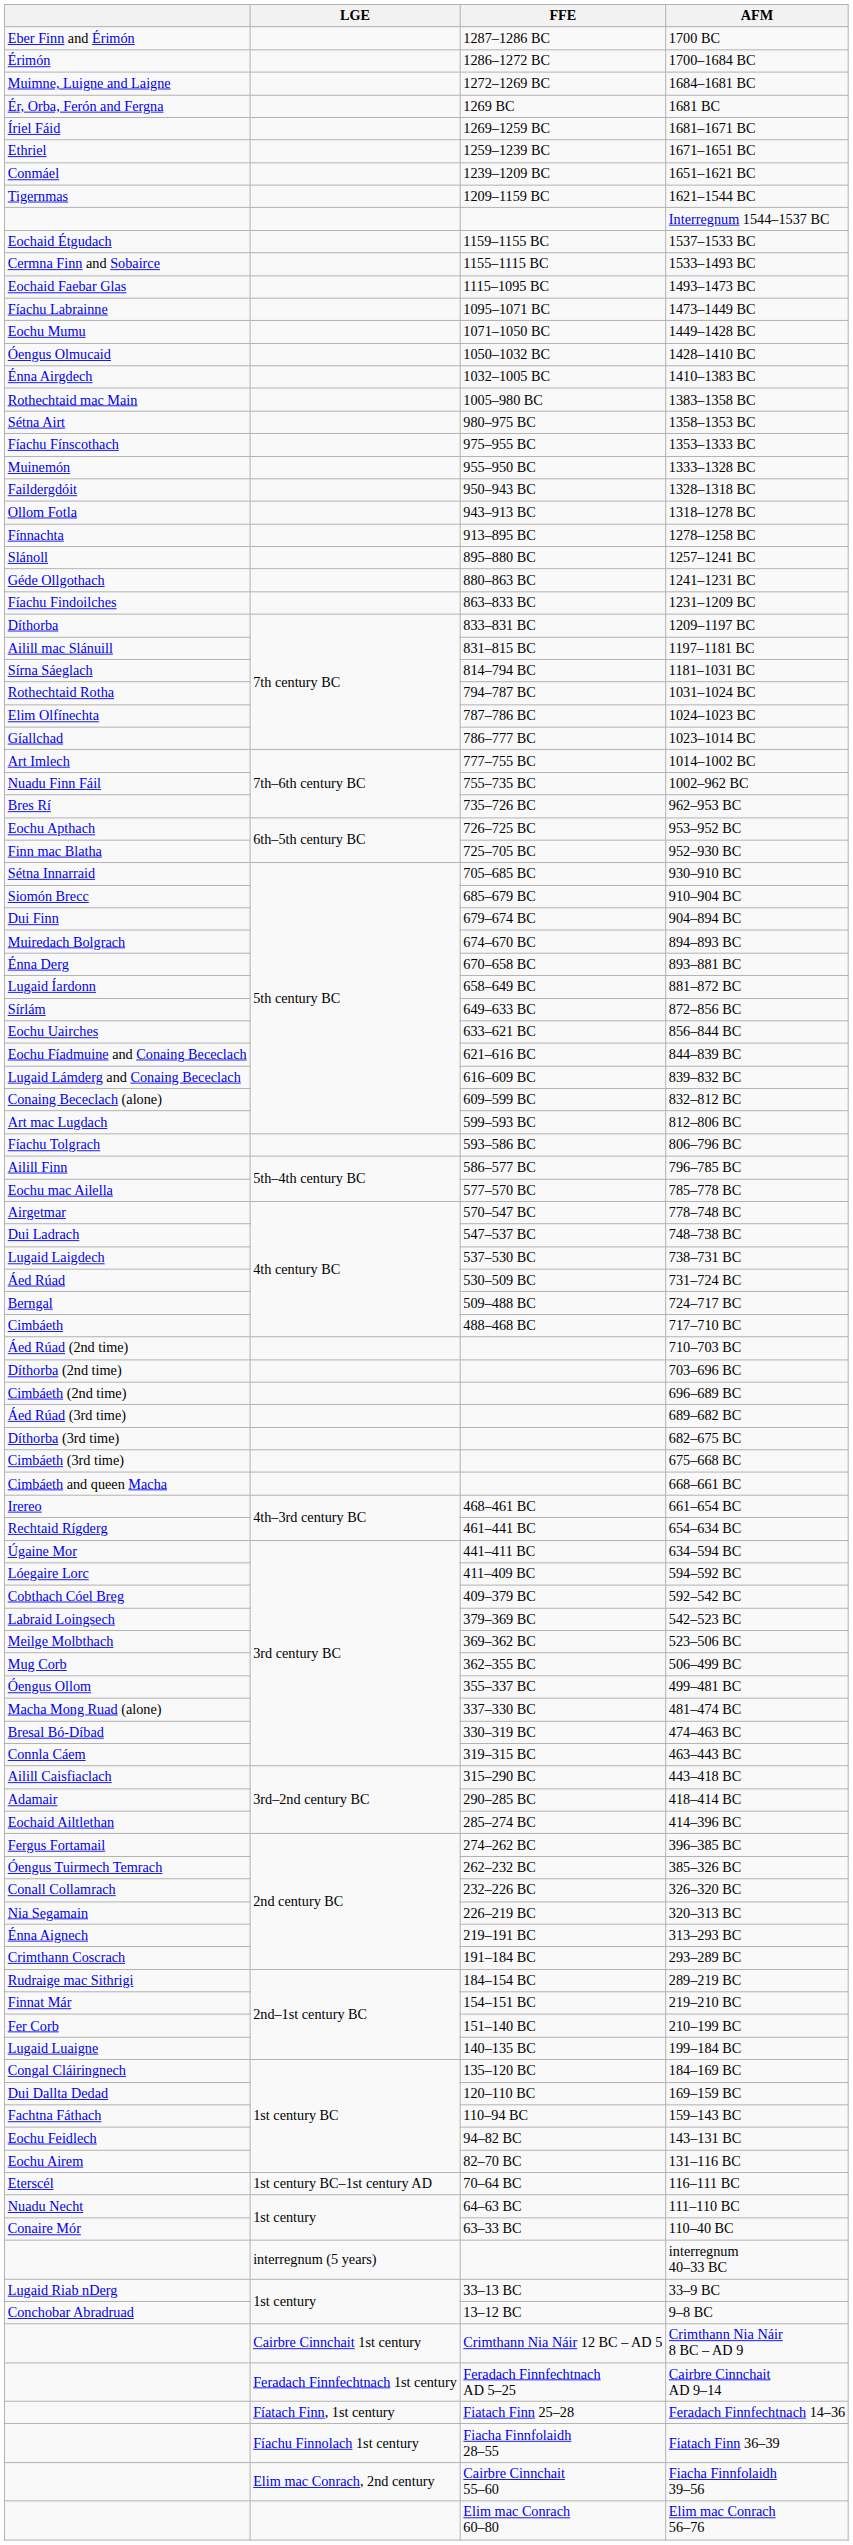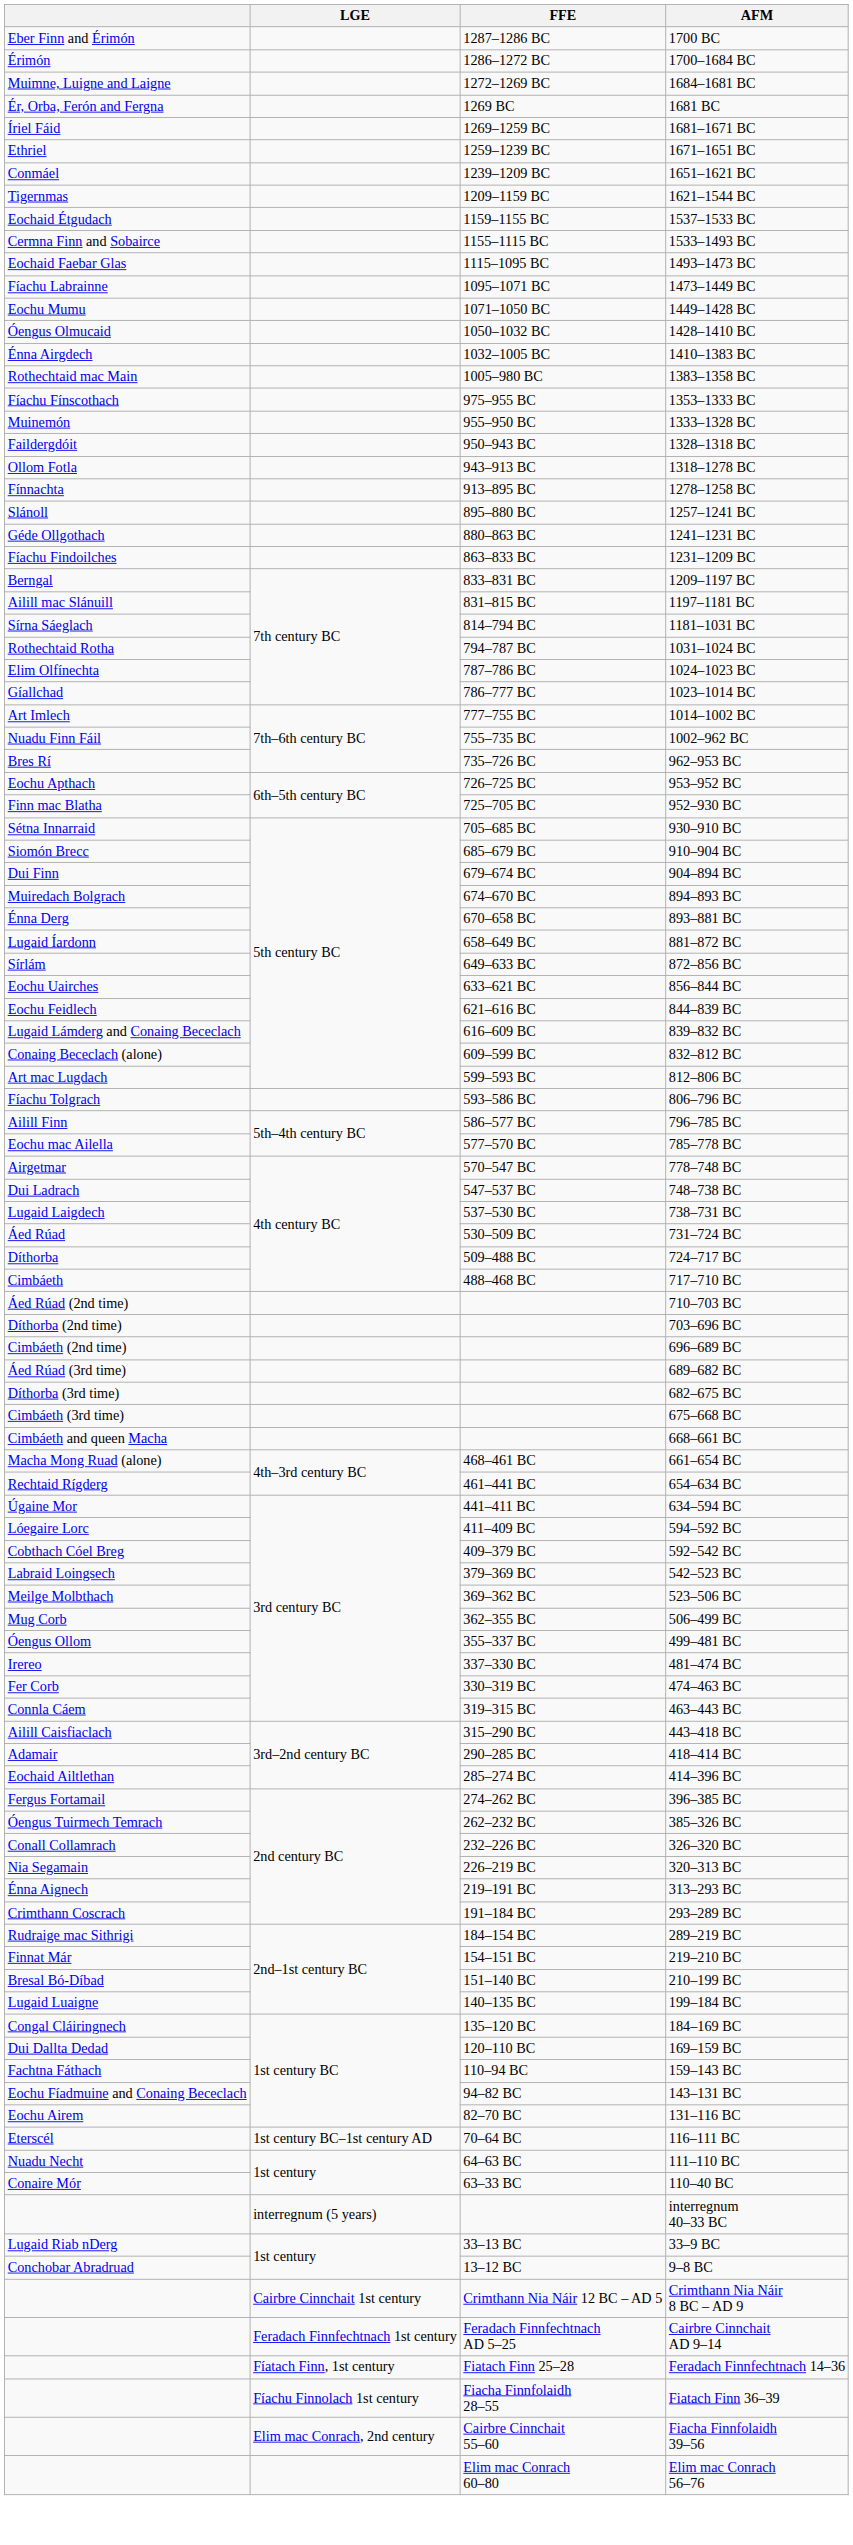- row: Interregnum 1544–1537 BC
- row: Sétna Airt | 980–975 BC | 1358–1353 BC
1209–1197 BC | column 1: Díthorba -> Berngal
844–839 BC | column 1: Eochu Fíadmuine and Conaing Bececlach -> Eochu Feidlech
724–717 BC | column 1: Berngal -> Díthorba
661–654 BC | column 1: Irereo -> Macha Mong Ruad (alone)
481–474 BC | column 1: Macha Mong Ruad (alone) -> Irereo
474–463 BC | column 1: Bresal Bó-Díbad -> Fer Corb
210–199 BC | column 1: Fer Corb -> Bresal Bó-Díbad
143–131 BC | column 1: Eochu Feidlech -> Eochu Fíadmuine and Conaing Bececlach
